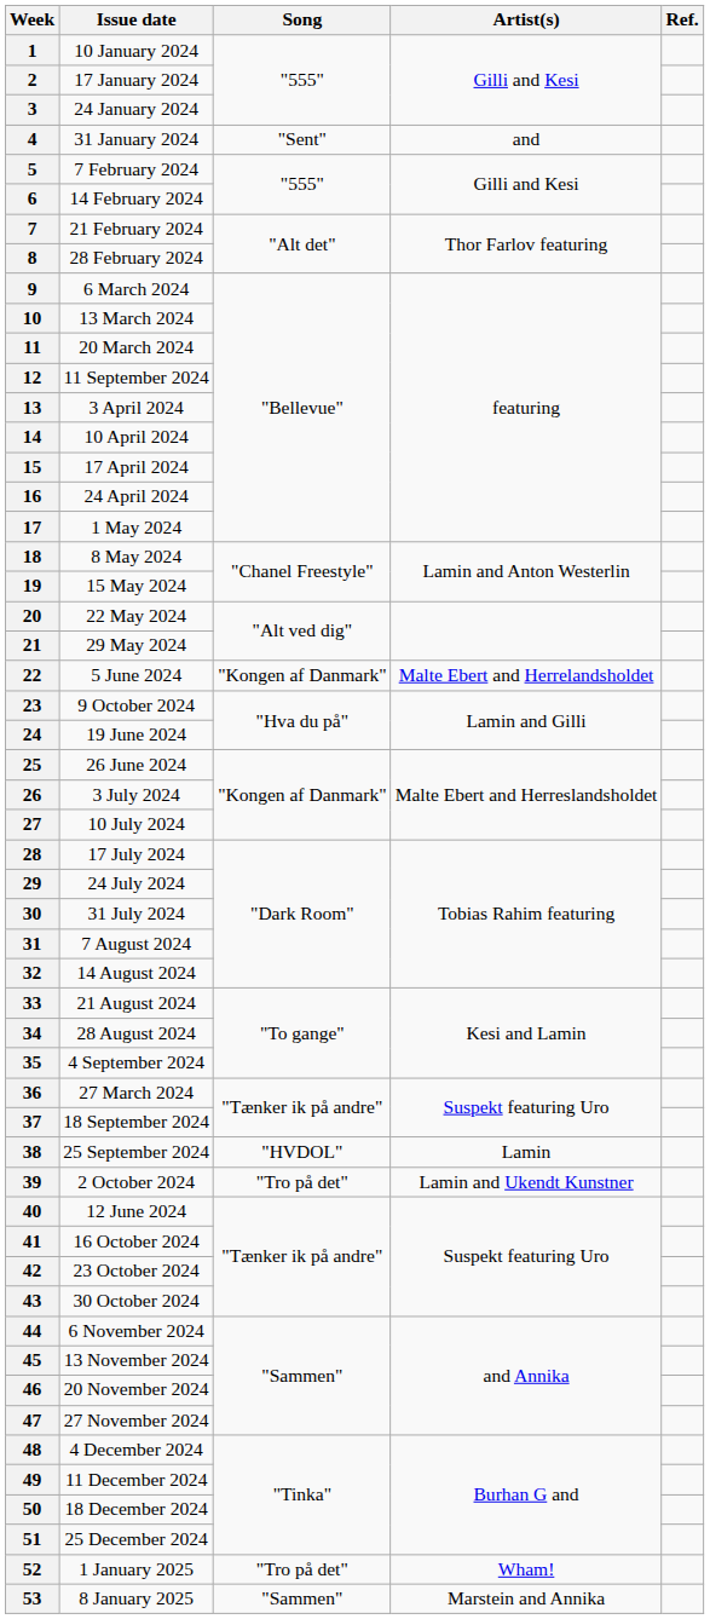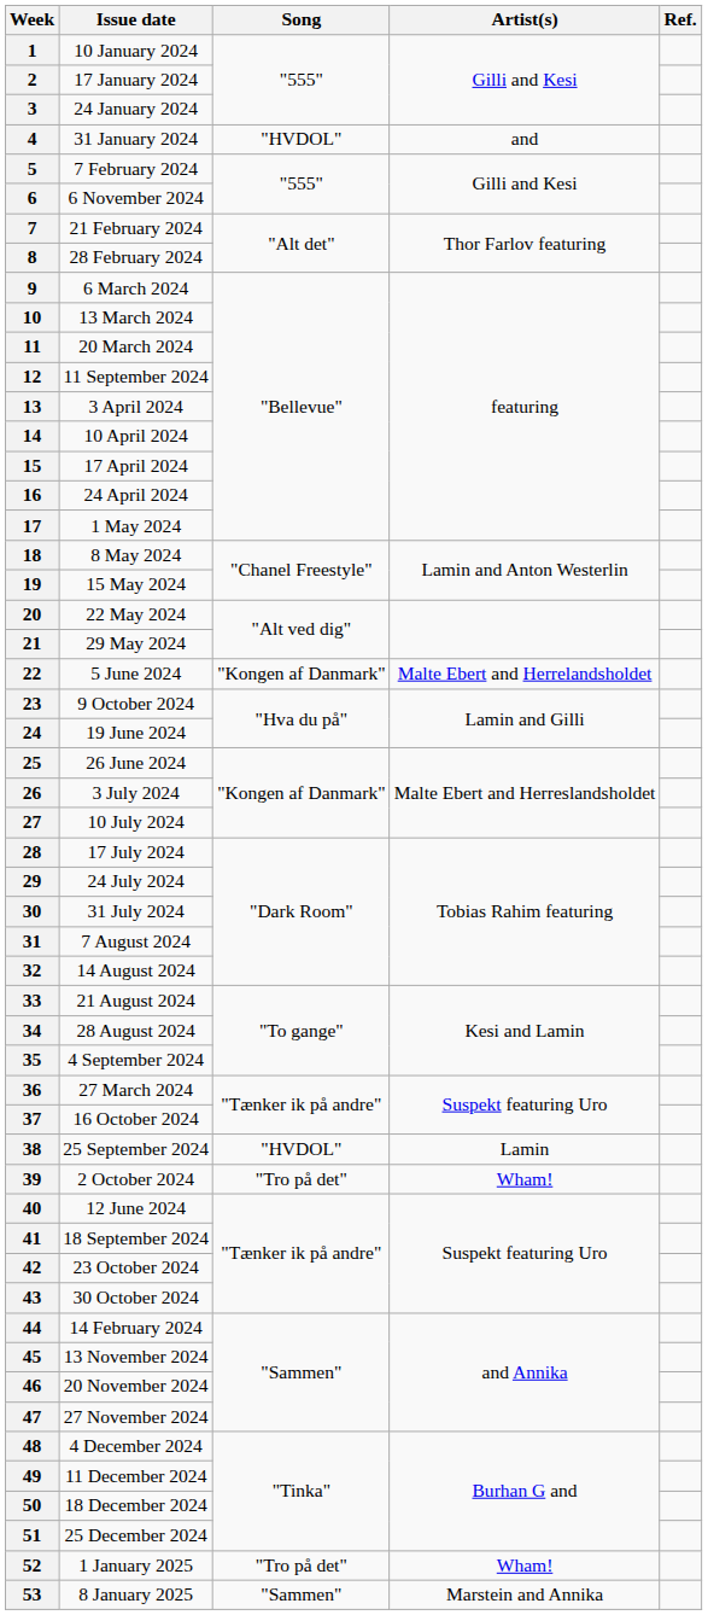4 | Song: "Sent" -> "HVDOL"
6 | Issue date: 14 February 2024 -> 6 November 2024
37 | Issue date: 18 September 2024 -> 16 October 2024
39 | Artist(s): Lamin and Ukendt Kunstner -> Wham!
41 | Issue date: 16 October 2024 -> 18 September 2024
44 | Issue date: 6 November 2024 -> 14 February 2024
